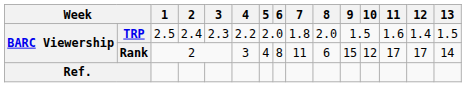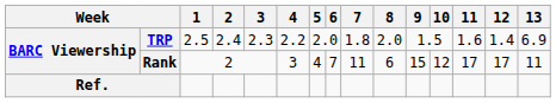TRP | 13: 1.5 -> 6.9
Rank | 6: 8 -> 7
Rank | 13: 14 -> 11
